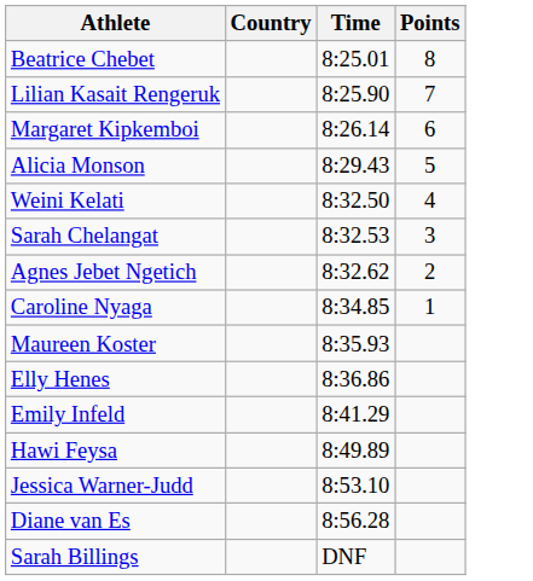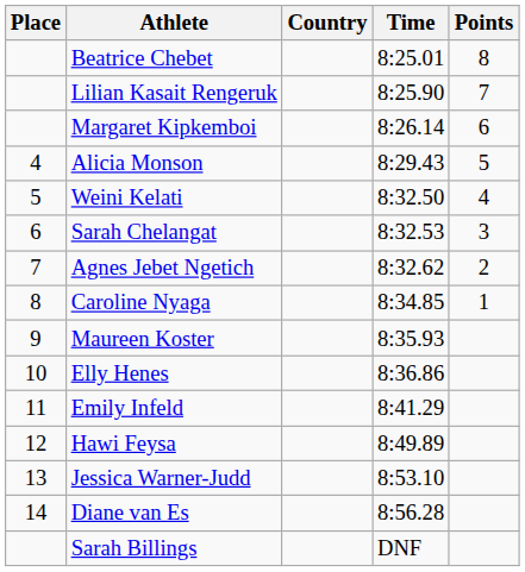+ column: Place | 4 | 5 | 6 | 7 | 8 | 9 | 10 | 11 | 12 | 13 | 14
